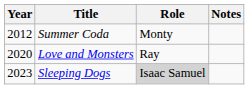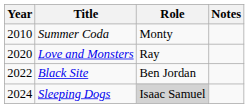Summer Coda | Year: 2012 -> 2010
+ row: 2022 | Black Site | Ben Jordan
Sleeping Dogs | Year: 2023 -> 2024
